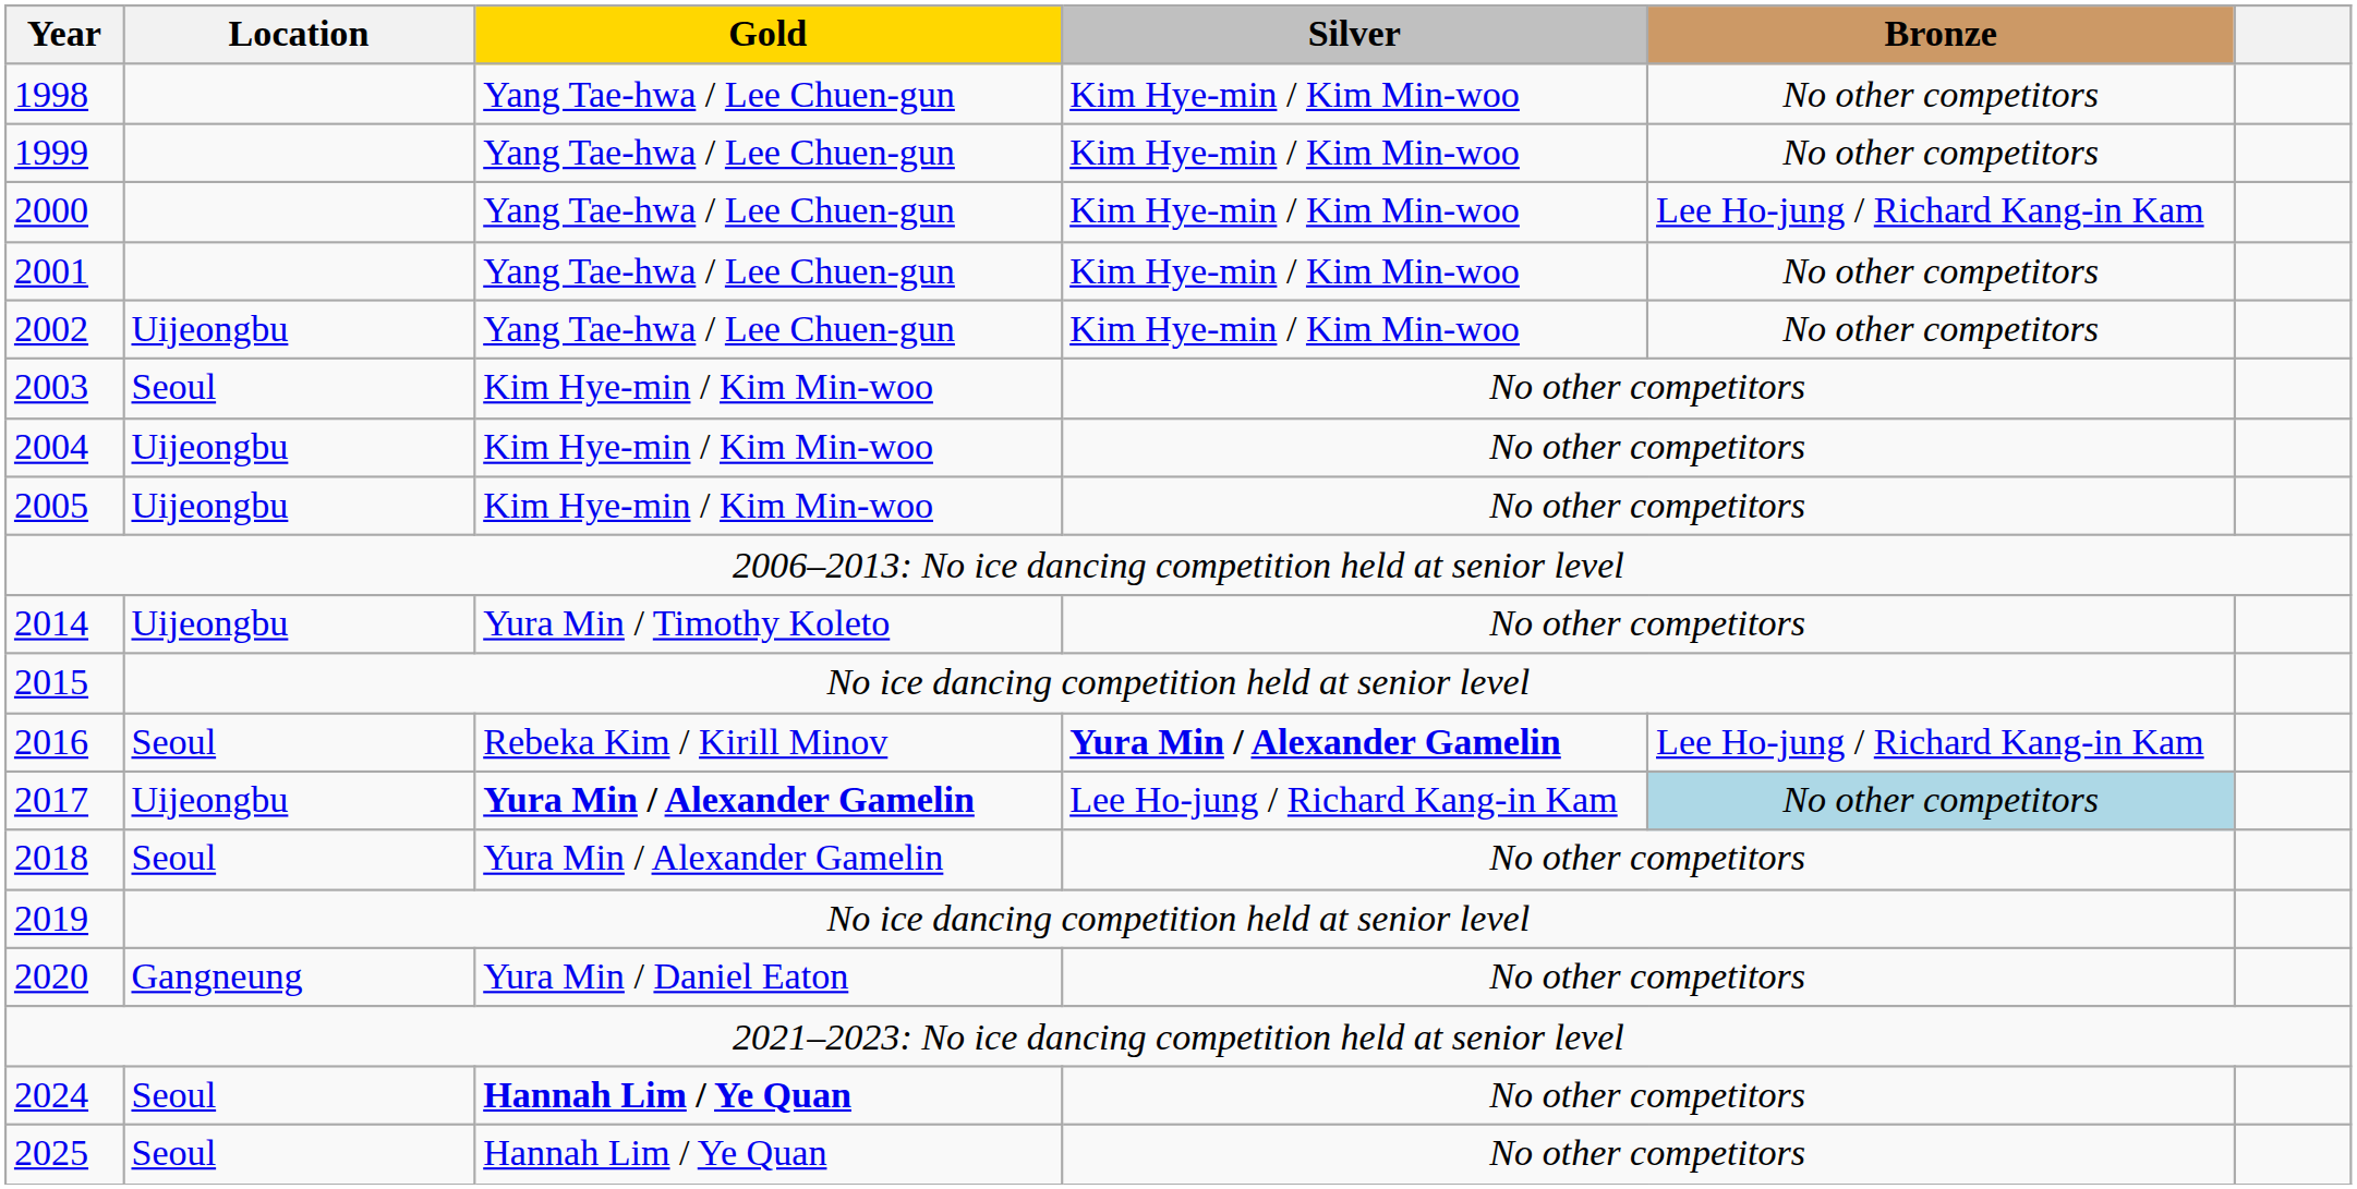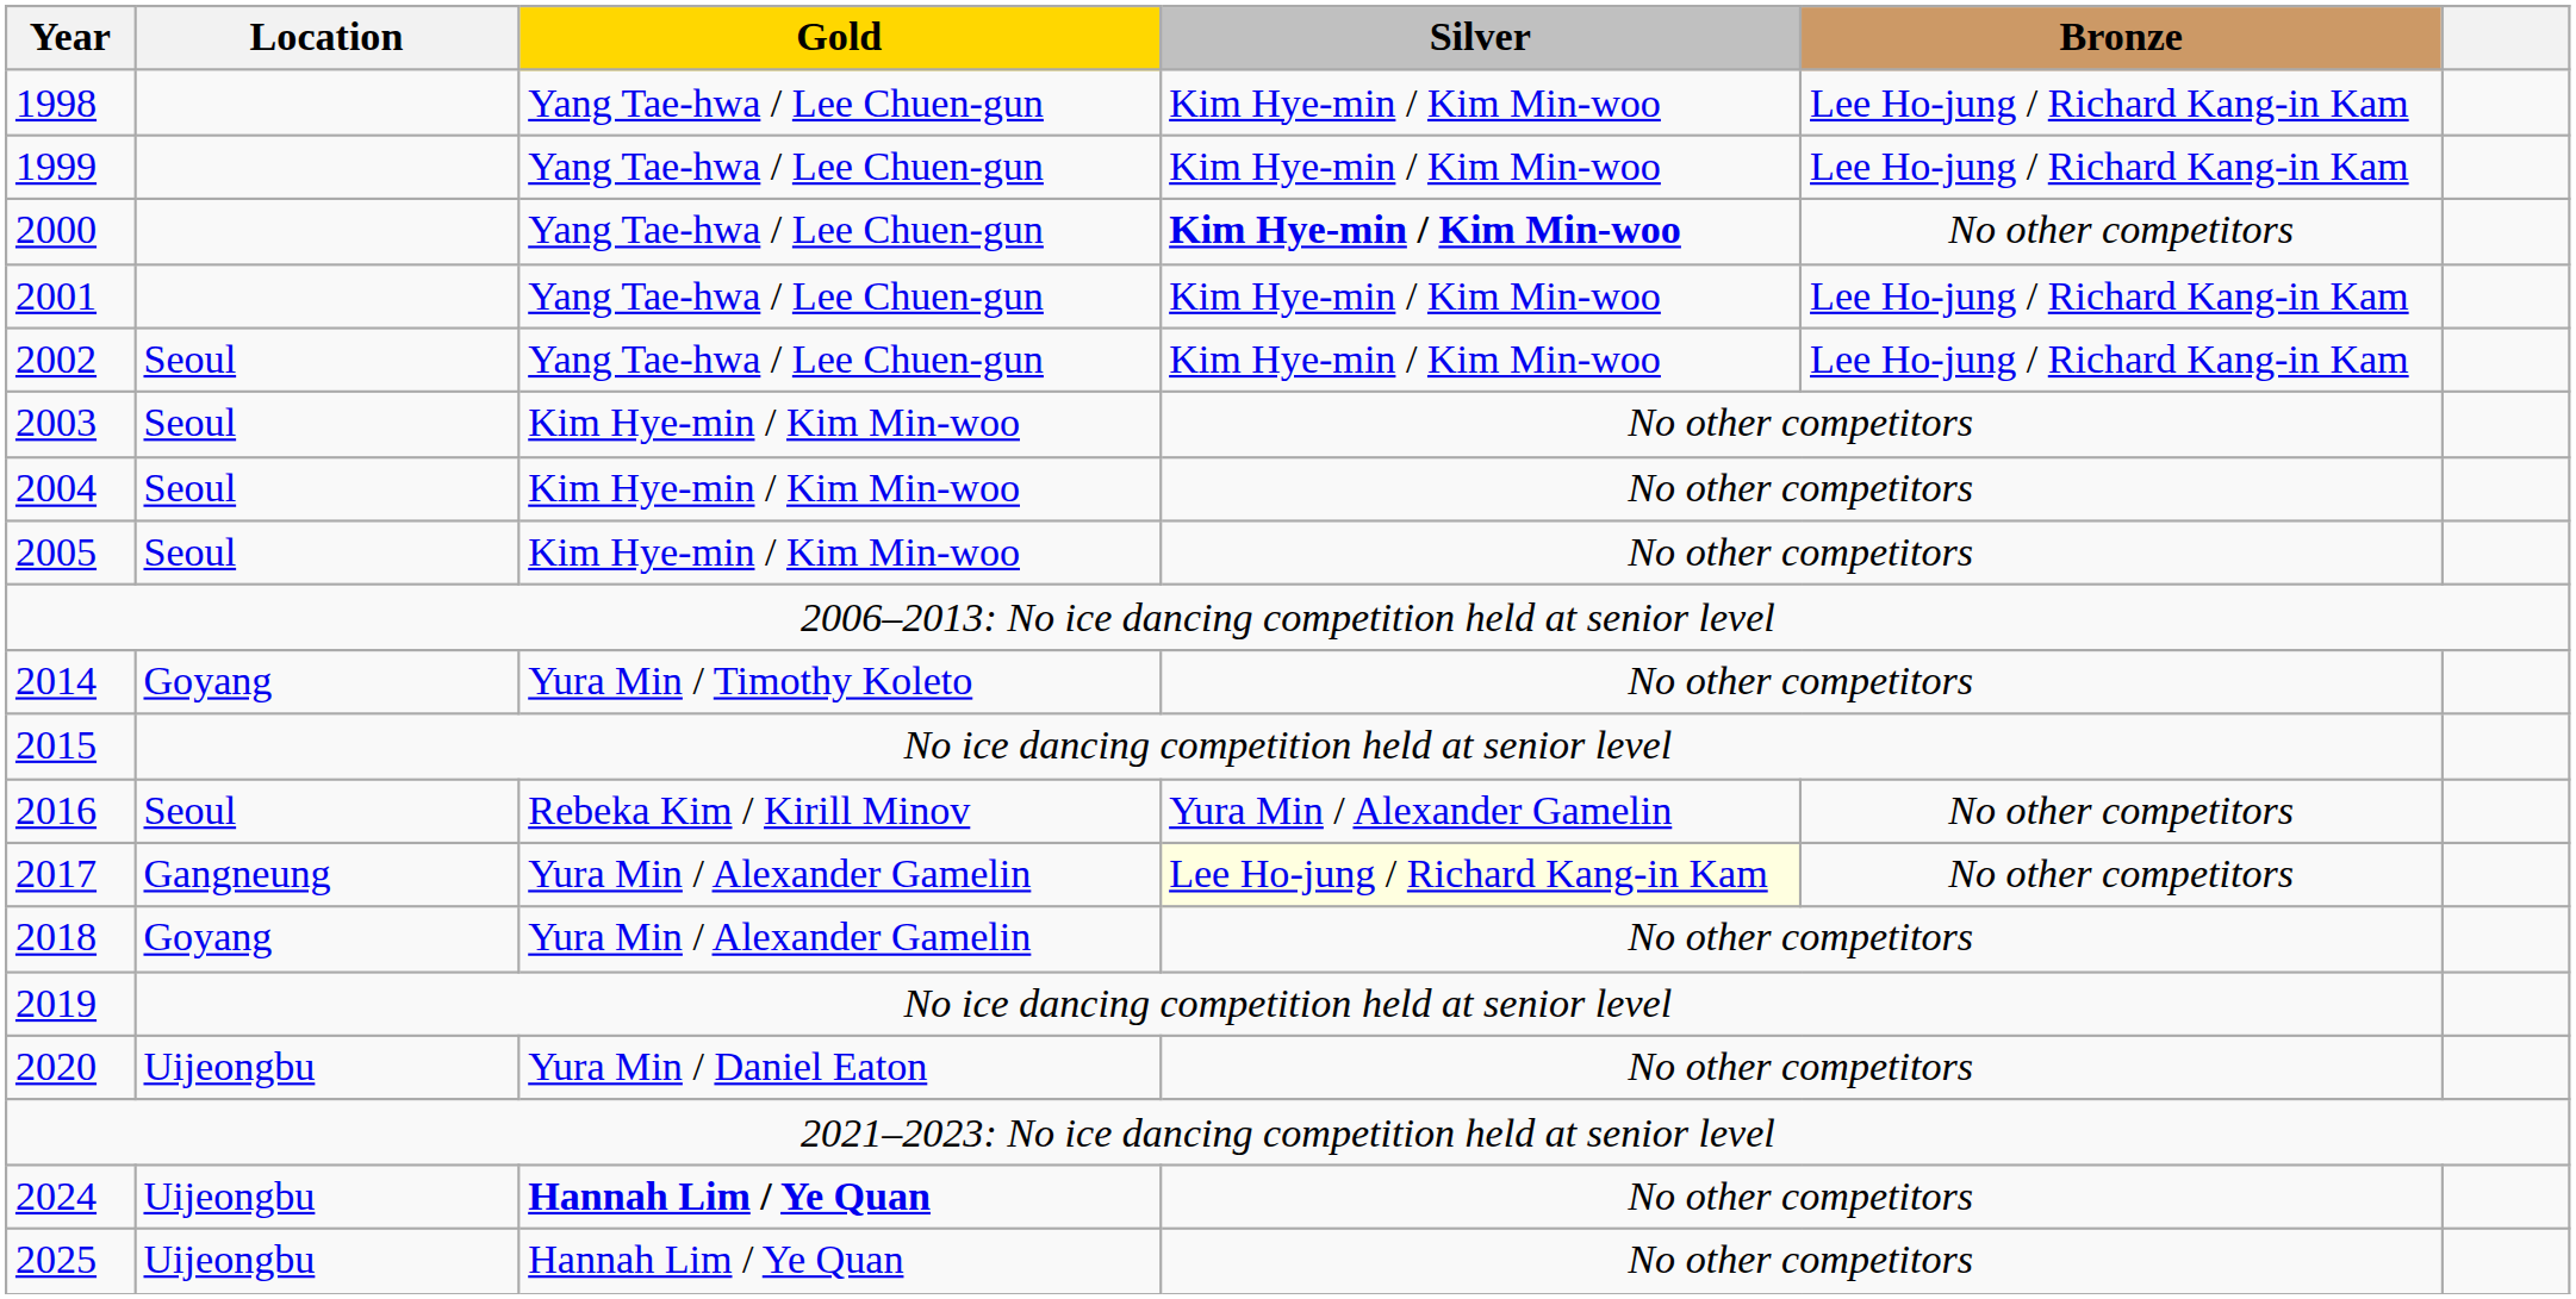1998 | Bronze: No other competitors -> Lee Ho-jung / Richard Kang-in Kam
1999 | Bronze: No other competitors -> Lee Ho-jung / Richard Kang-in Kam
2000 | Silver: normal -> bold
2000 | Bronze: Lee Ho-jung / Richard Kang-in Kam -> No other competitors
2001 | Bronze: No other competitors -> Lee Ho-jung / Richard Kang-in Kam
2002 | Location: Uijeongbu -> Seoul
2002 | Bronze: No other competitors -> Lee Ho-jung / Richard Kang-in Kam
2004 | Location: Uijeongbu -> Seoul
2005 | Location: Uijeongbu -> Seoul
2014 | Location: Uijeongbu -> Goyang
2016 | Silver: bold -> normal
2016 | Bronze: Lee Ho-jung / Richard Kang-in Kam -> No other competitors
2017 | Location: Uijeongbu -> Gangneung
2017 | Gold: bold -> normal
2017 | Silver: no background -> lightyellow background
2017 | Bronze: lightblue background -> no background
2018 | Location: Seoul -> Goyang
2020 | Location: Gangneung -> Uijeongbu
2024 | Location: Seoul -> Uijeongbu
2025 | Location: Seoul -> Uijeongbu
